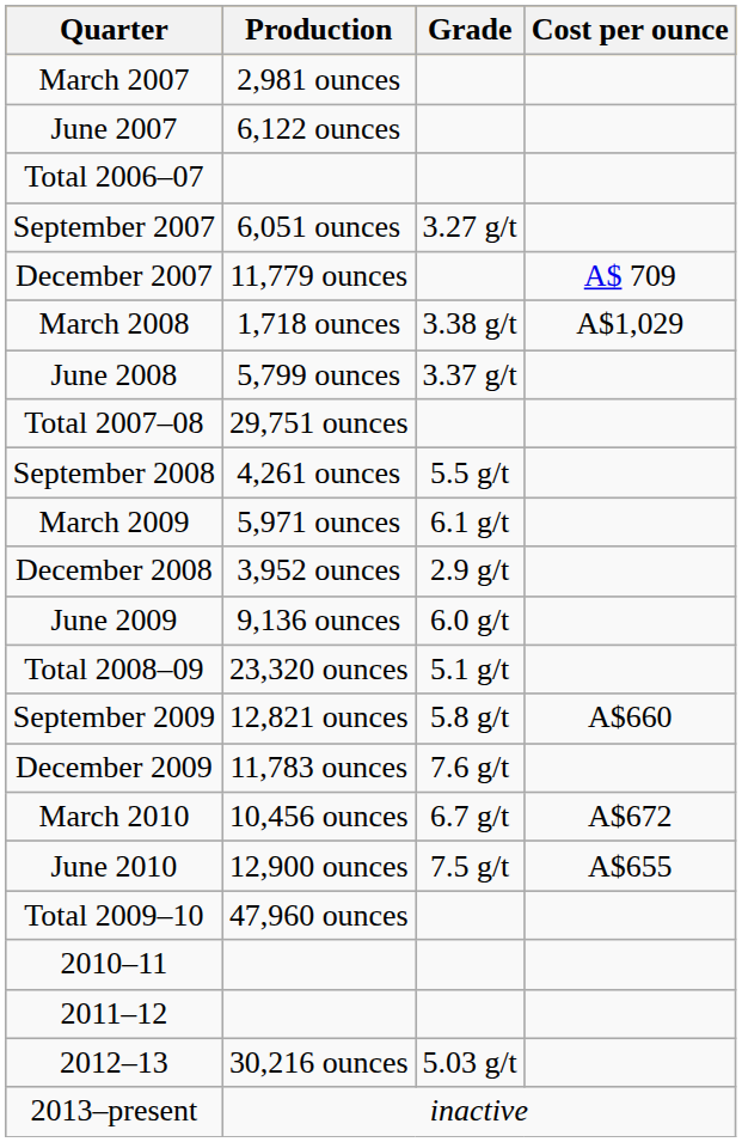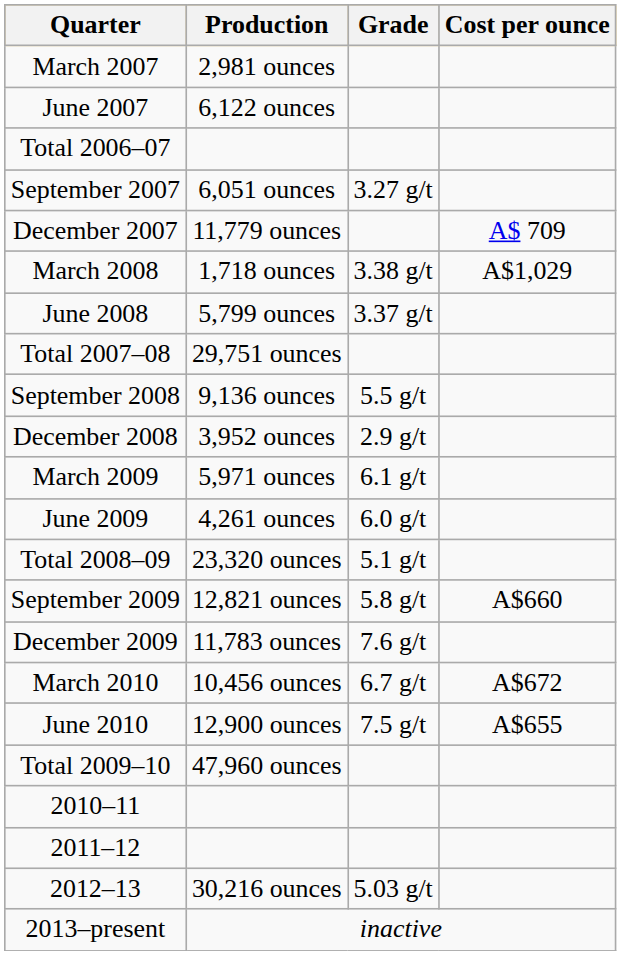September 2008 | Production: 4,261 ounces -> 9,136 ounces
rows swapped: December 2008 <-> March 2009
June 2009 | Production: 9,136 ounces -> 4,261 ounces
